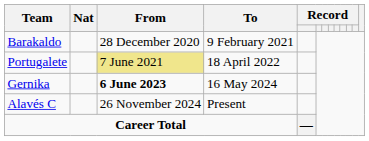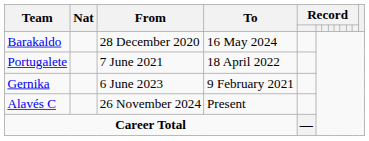Barakaldo | To: 9 February 2021 -> 16 May 2024
Portugalete | From: khaki background -> no background
Gernika | From: bold -> normal
Gernika | To: 16 May 2024 -> 9 February 2021
